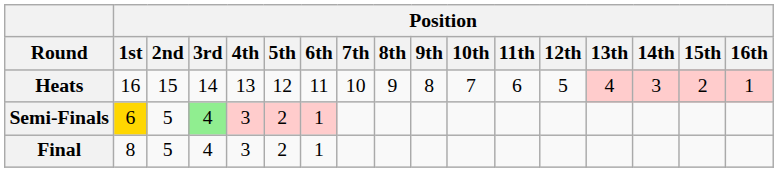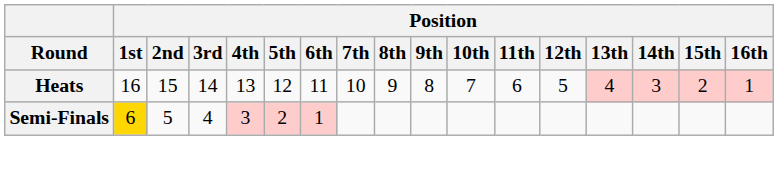Semi-Finals | Position / 3rd: lightgreen background -> no background
- row: Final | 8 | 5 | 4 | 3 | 2 | 1
